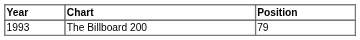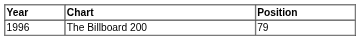The Billboard 200 | Year: 1993 -> 1996
